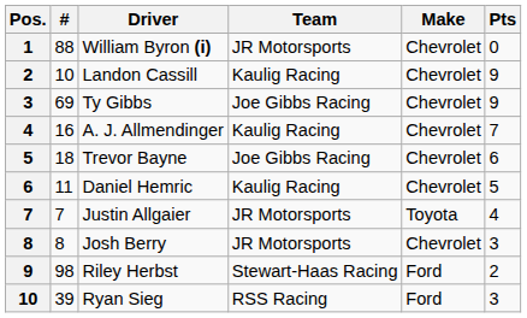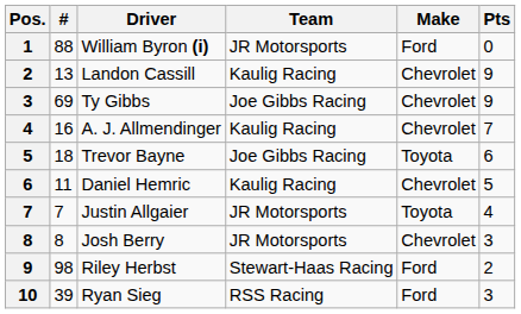William Byron (i) | Make: Chevrolet -> Ford
Landon Cassill | #: 10 -> 13
Trevor Bayne | Make: Chevrolet -> Toyota
